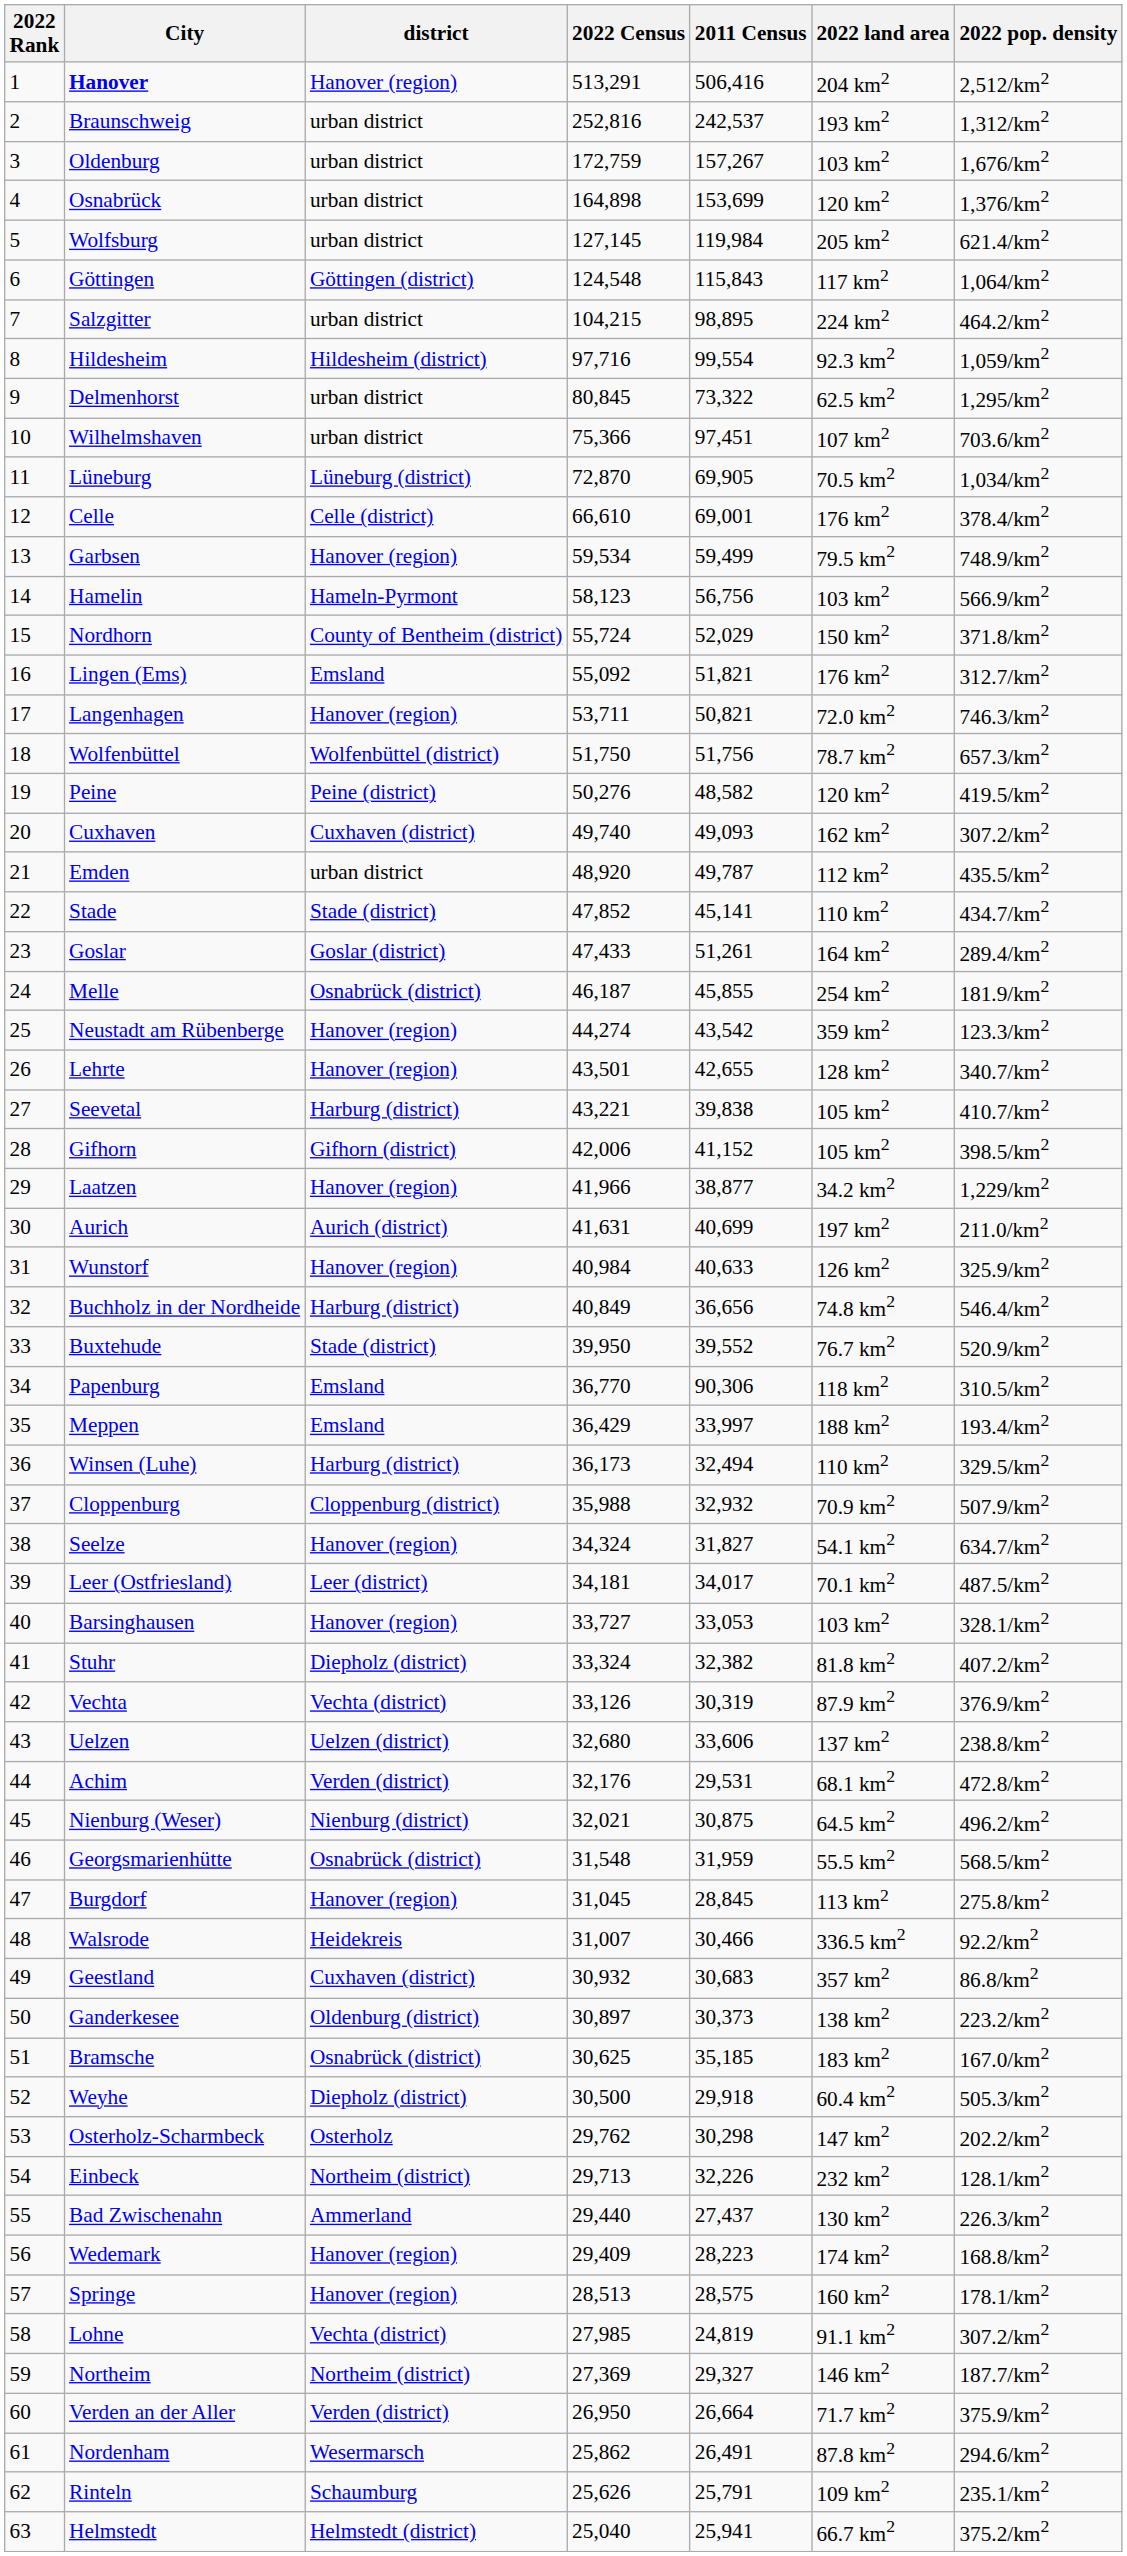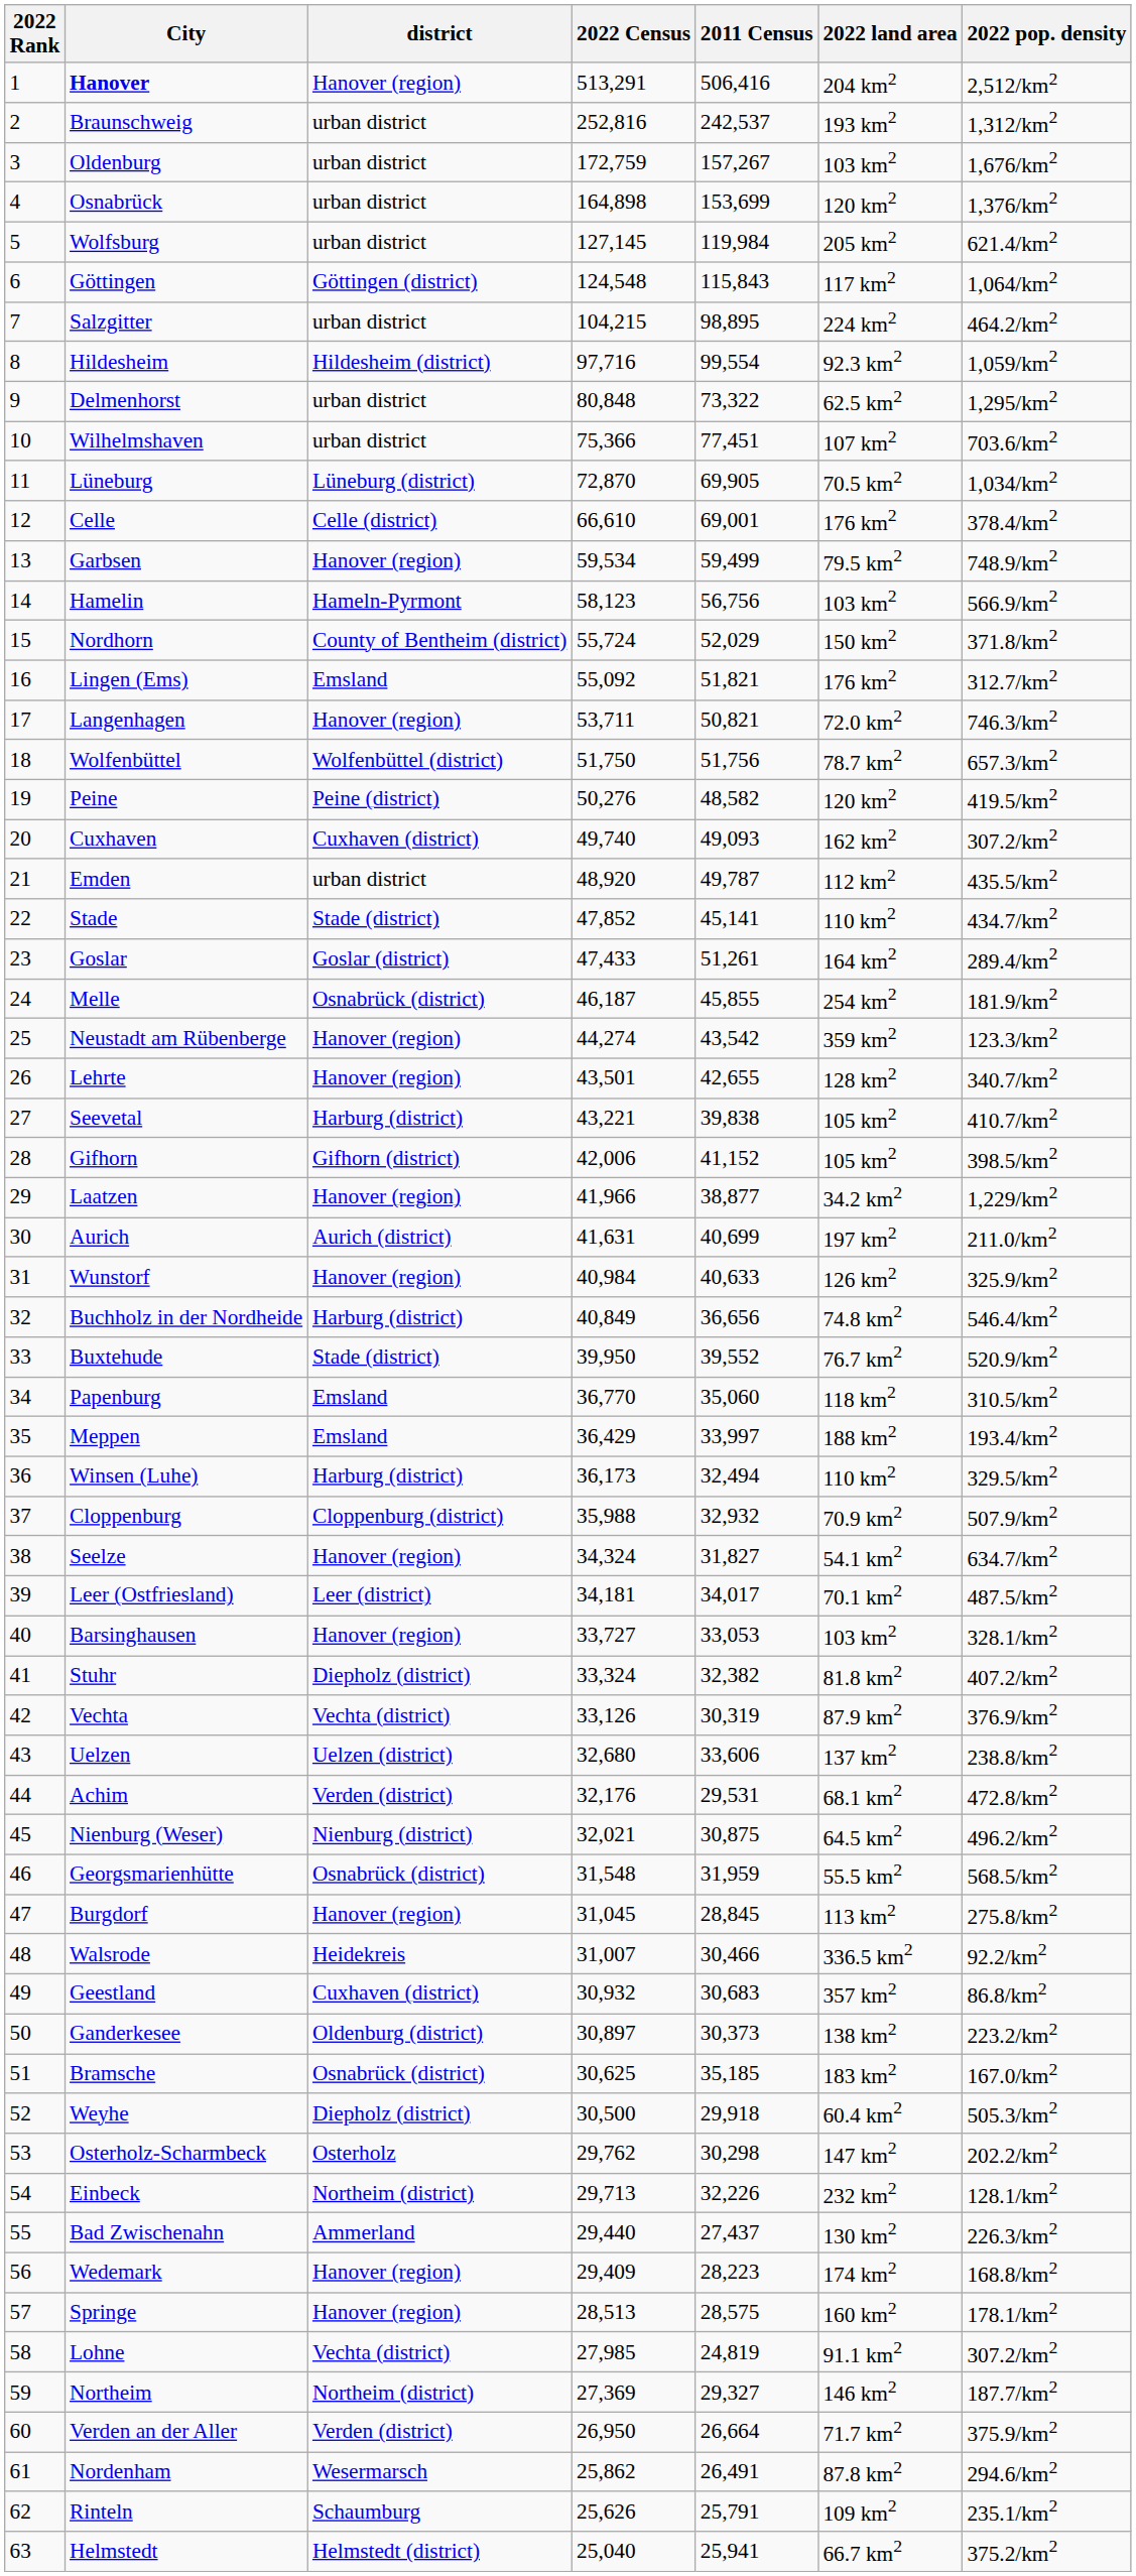Delmenhorst | 2022 Census: 80,845 -> 80,848
Wilhelmshaven | 2011 Census: 97,451 -> 77,451
Papenburg | 2011 Census: 90,306 -> 35,060
